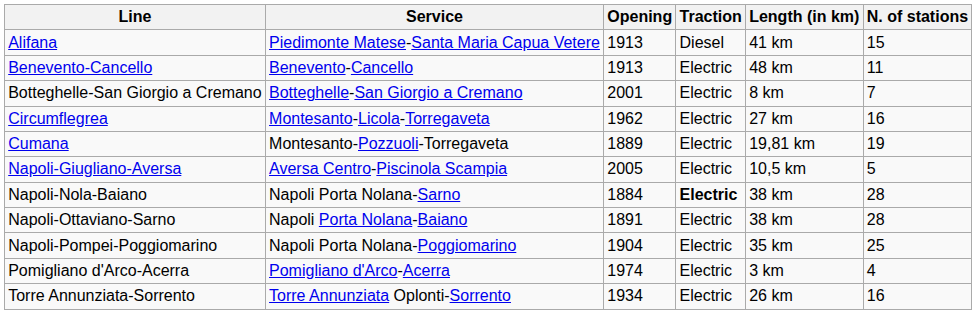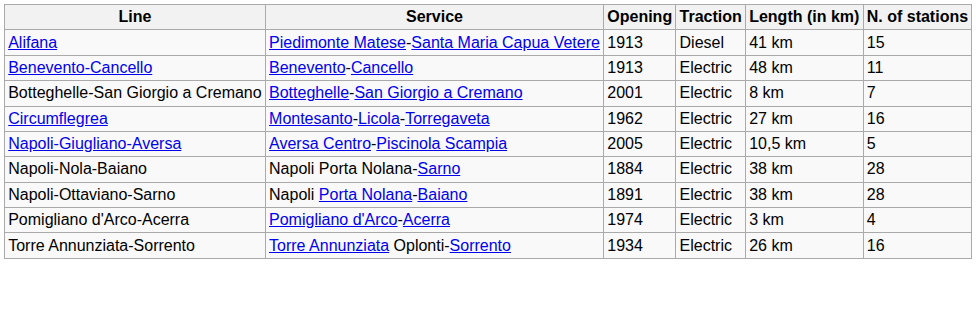- row: Cumana | Montesanto-Pozzuoli-Torregaveta | 1889 | Electric | 19,81 km | 19
Napoli-Nola-Baiano | Traction: bold -> normal
- row: Napoli-Pompei-Poggiomarino | Napoli Porta Nolana-Poggiomarino | 1904 | Electric | 35 km | 25
